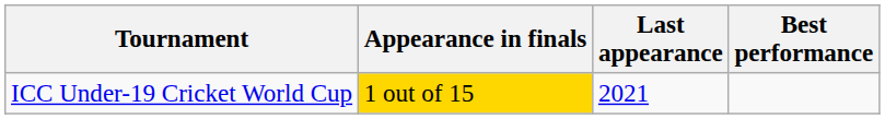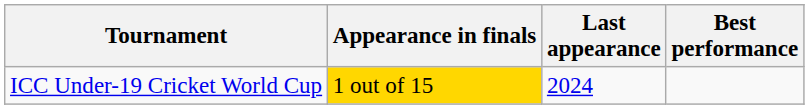ICC Under-19 Cricket World Cup | Last appearance: 2021 -> 2024
